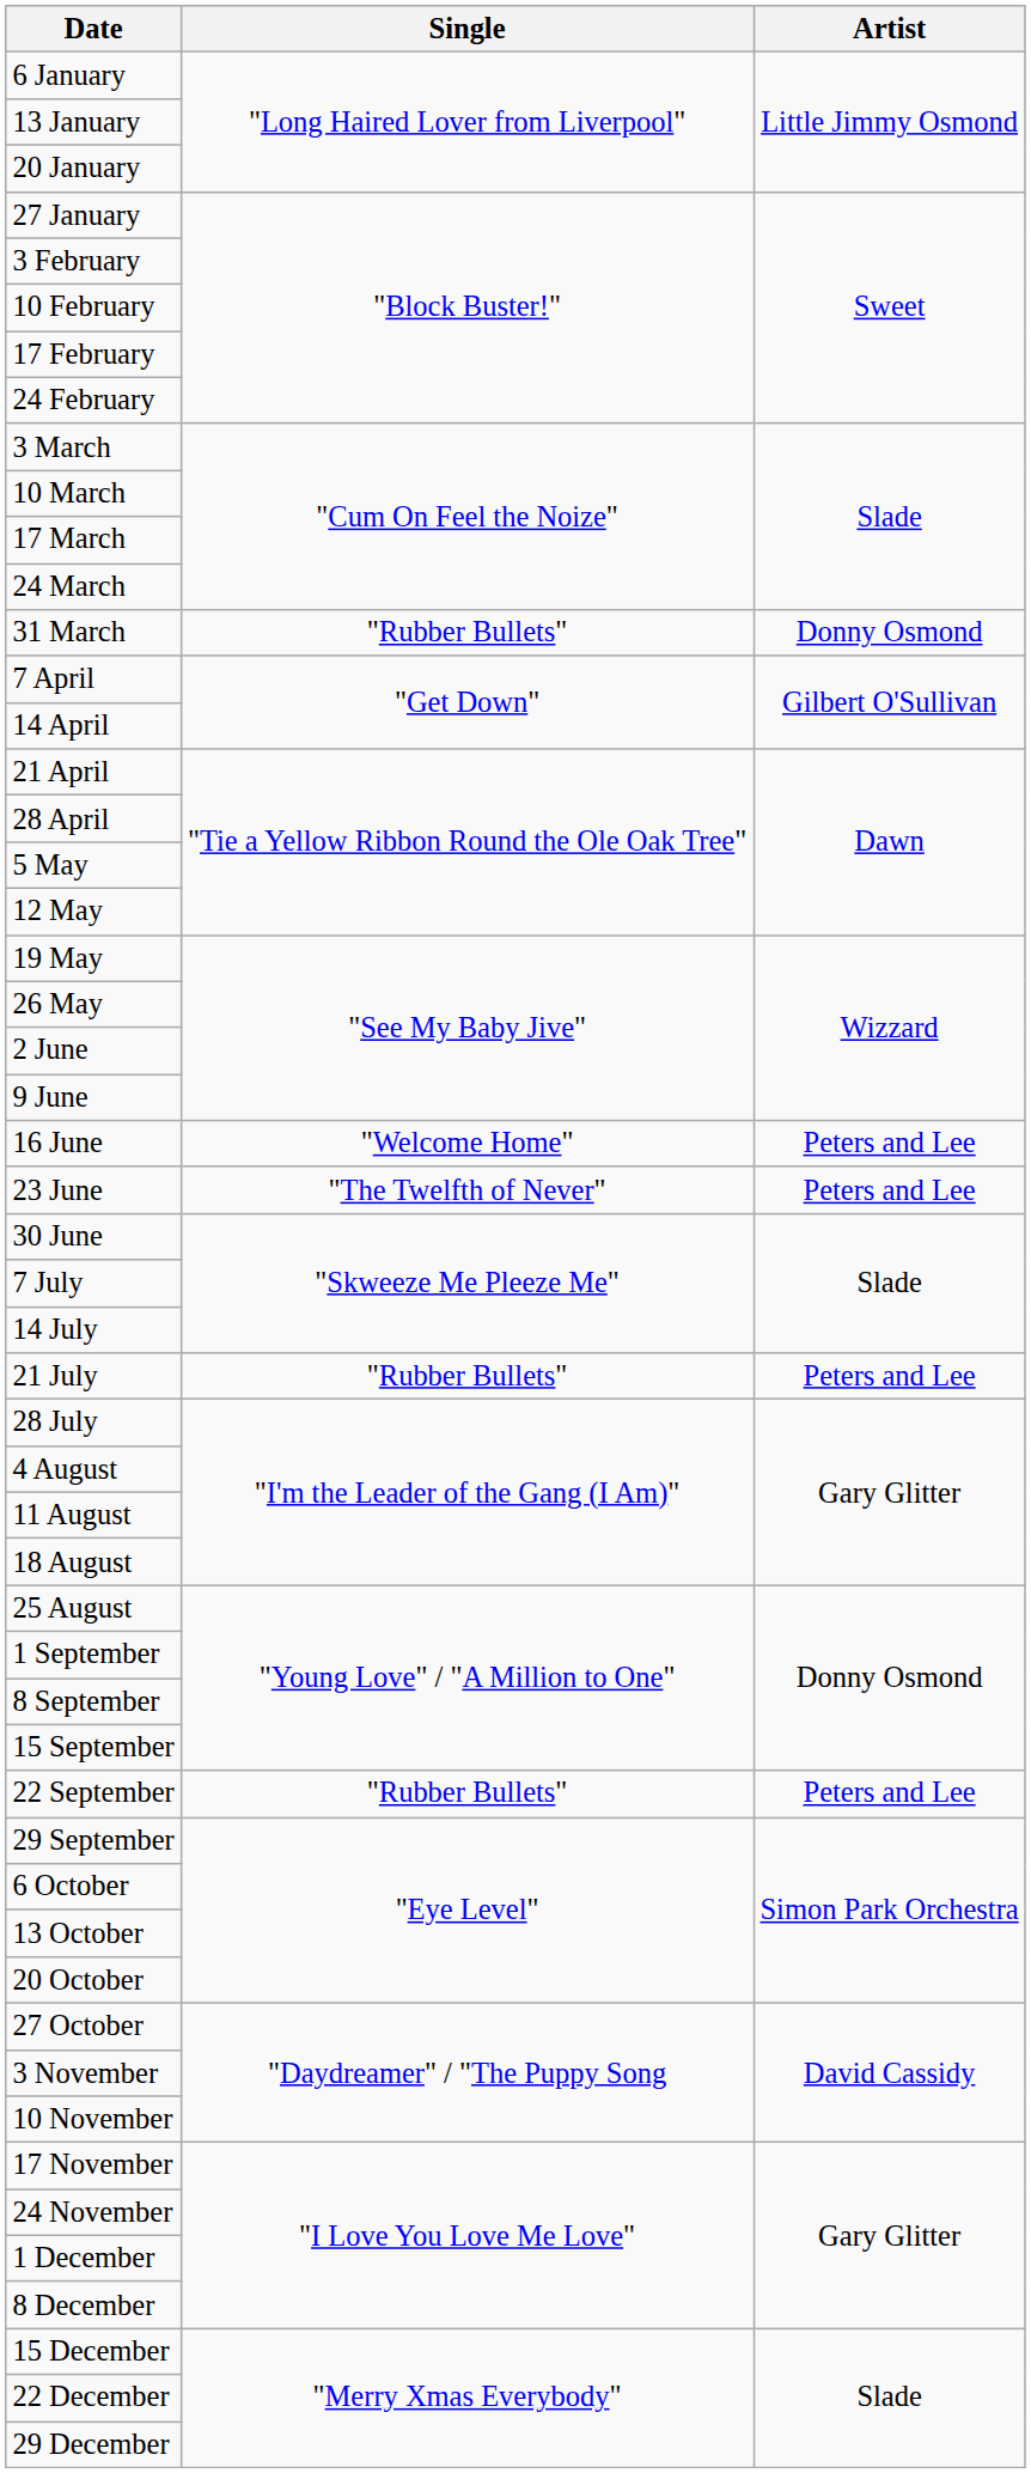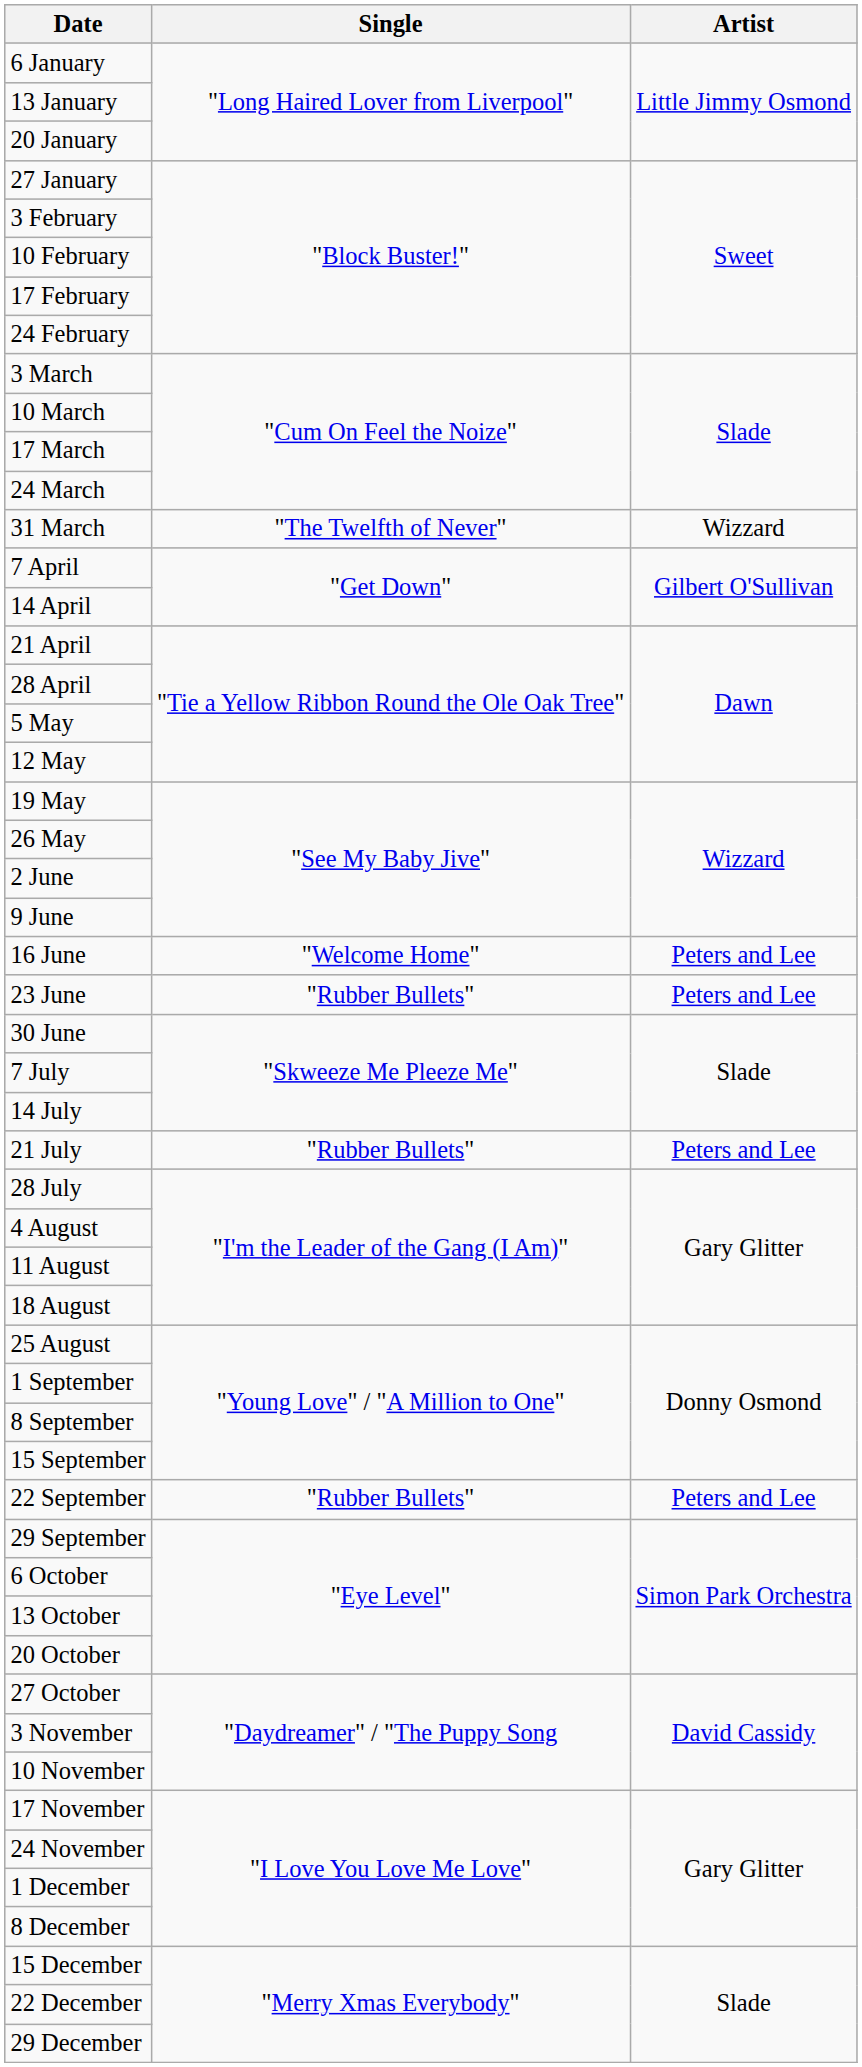31 March | Single: "Rubber Bullets" -> "The Twelfth of Never"
31 March | Artist: Donny Osmond -> Wizzard
23 June | Single: "The Twelfth of Never" -> "Rubber Bullets"
